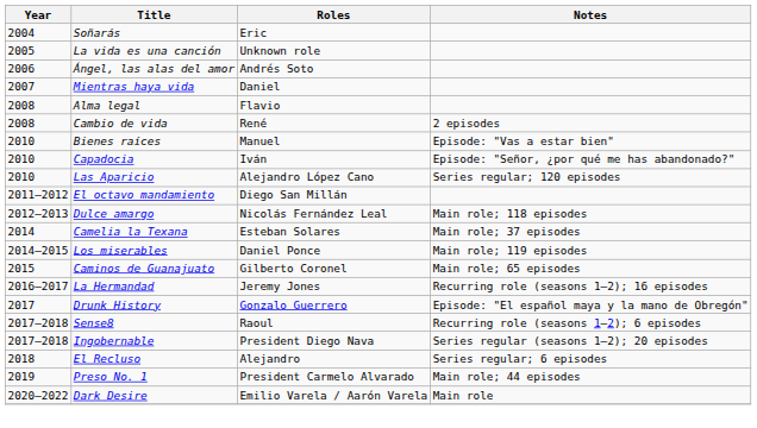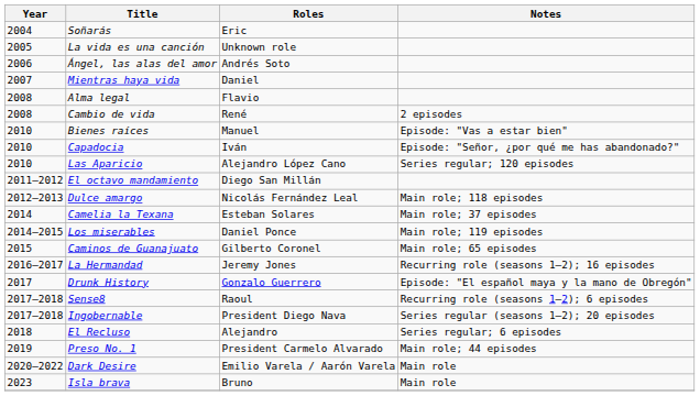+ row: 2023 | Isla brava | Bruno | Main role
